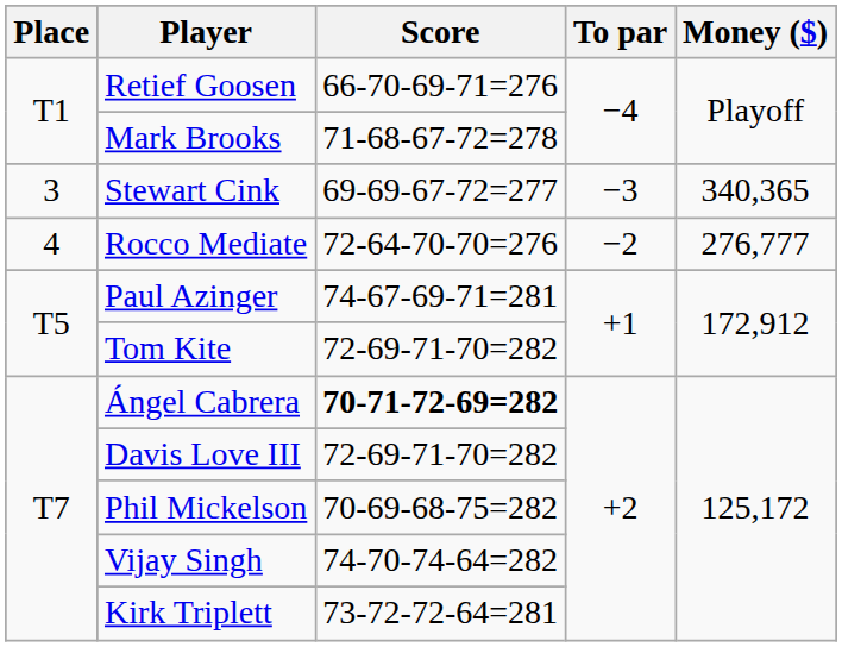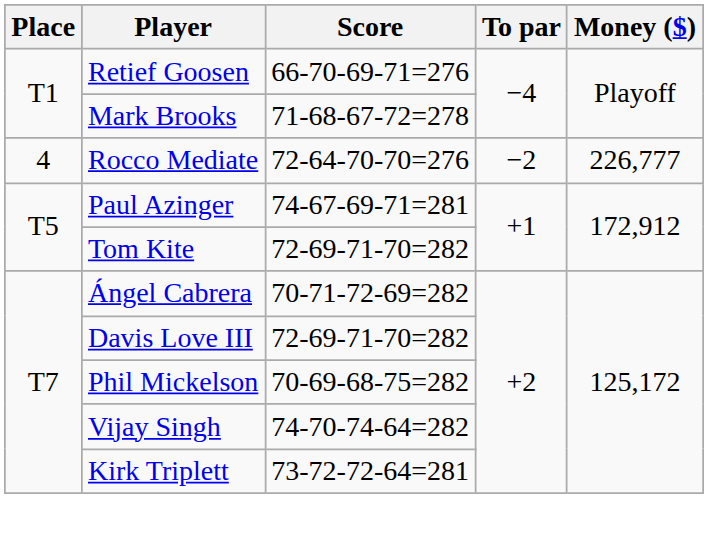- row: 3 | Stewart Cink | 69-69-67-72=277 | −3 | 340,365
Rocco Mediate | Money ($): 276,777 -> 226,777
Ángel Cabrera | Score: bold -> normal
